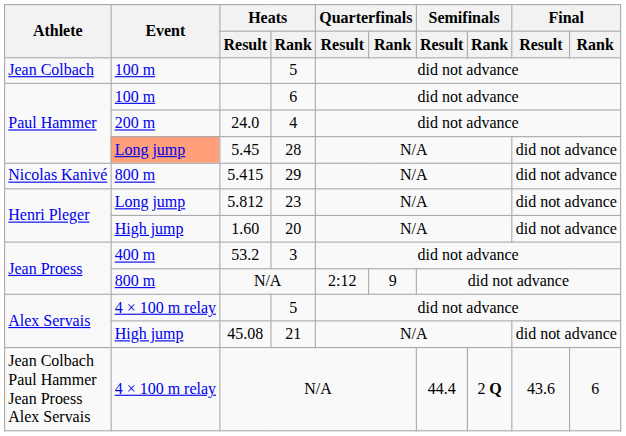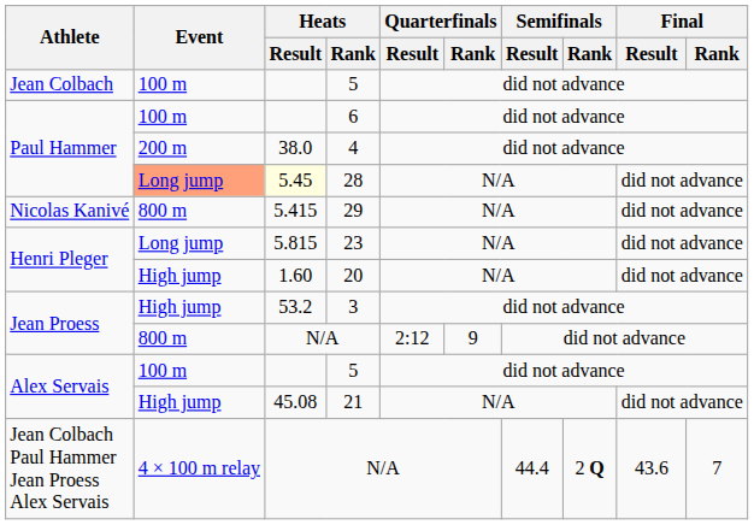4 | Heats / Result: 24.0 -> 38.0
28 | Heats / Result: no background -> lightyellow background
23 | Heats / Result: 5.812 -> 5.815
3 | Event: 400 m -> High jump
Alex Servais / 5 | Event: 4 × 100 m relay -> 100 m
Jean Colbach Paul Hammer Jean Proess Alex Servais / N/A | Final / Rank: 6 -> 7
